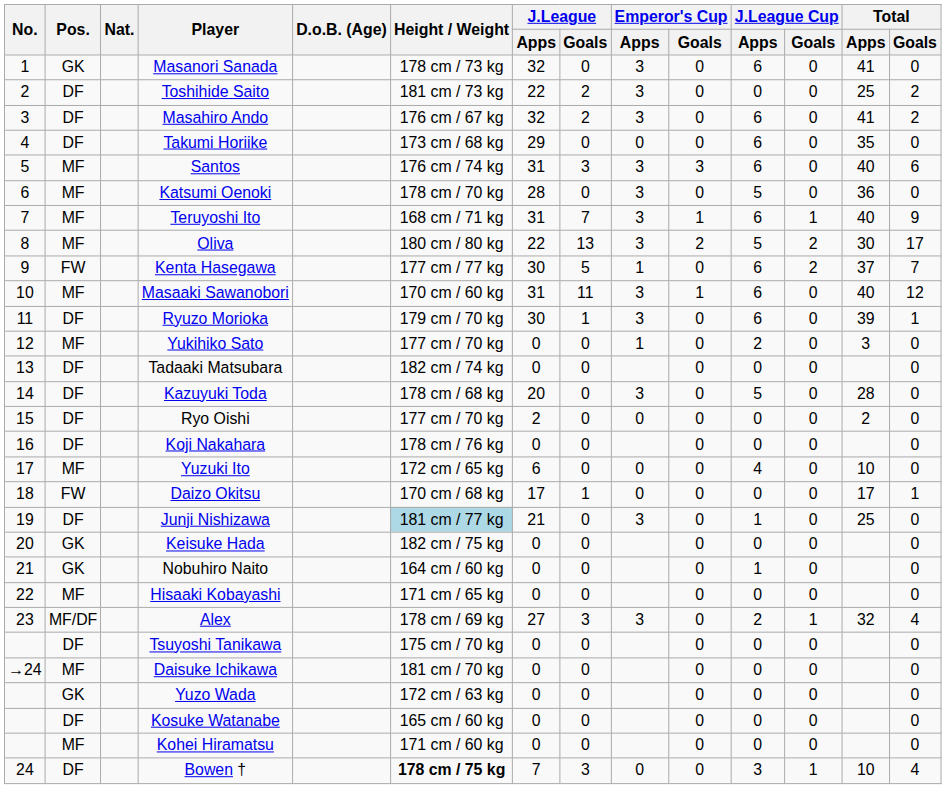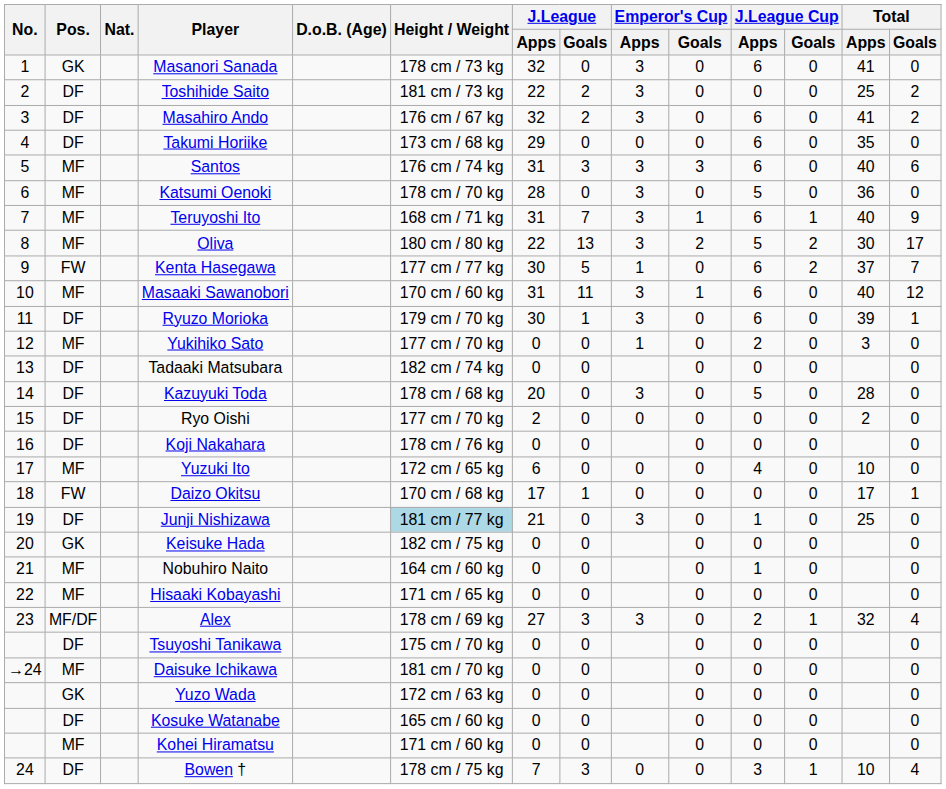Nobuhiro Naito | Pos.: GK -> MF
Bowen † | Height / Weight: bold -> normal
